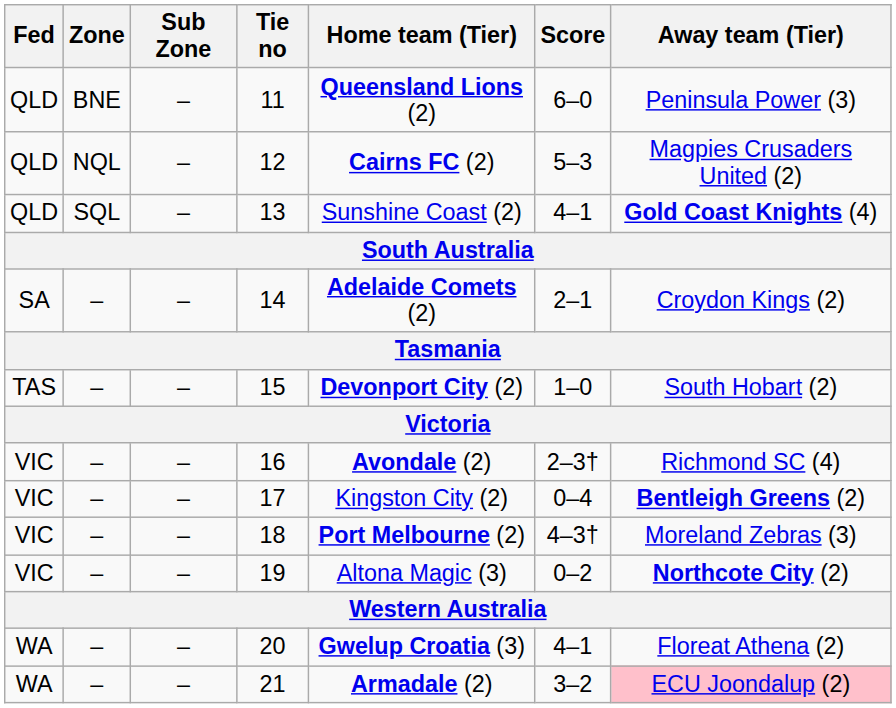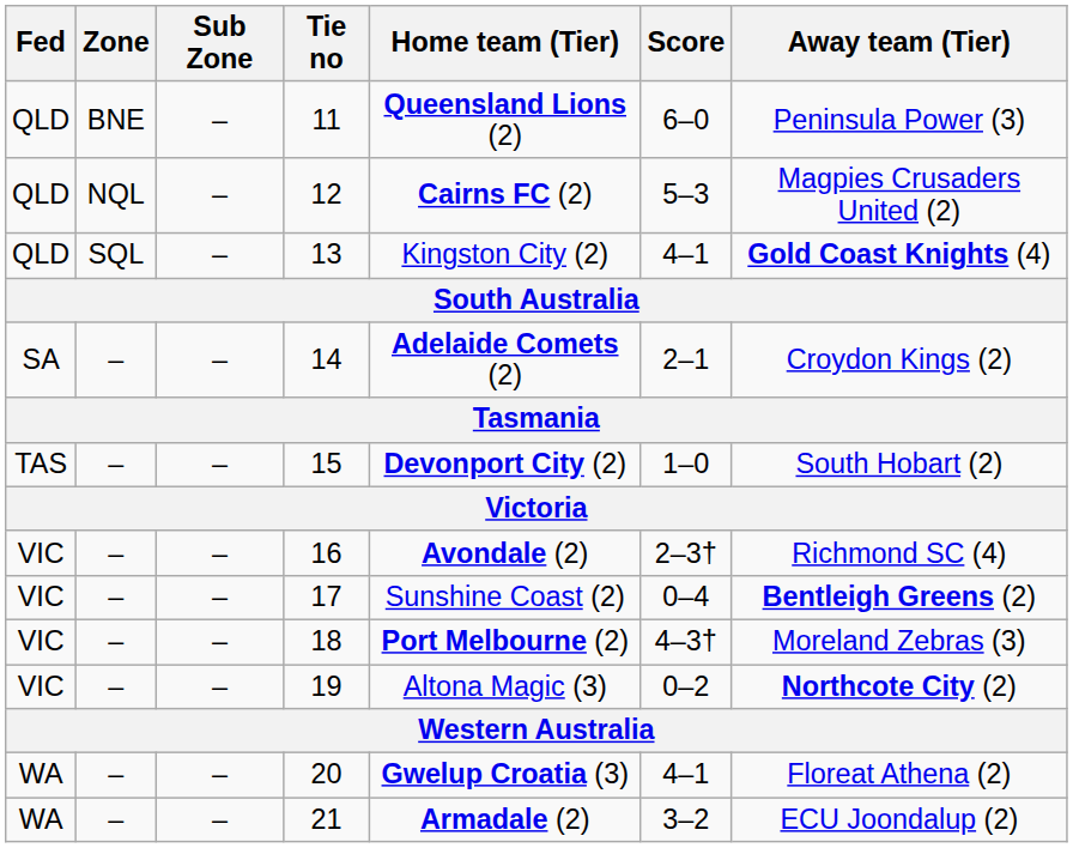13 | Home team (Tier): Sunshine Coast (2) -> Kingston City (2)
17 | Home team (Tier): Kingston City (2) -> Sunshine Coast (2)
21 | Away team (Tier): pink background -> no background
